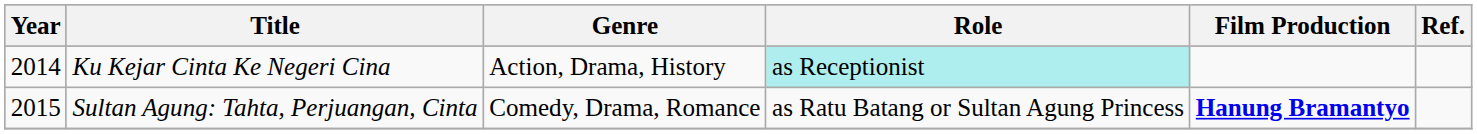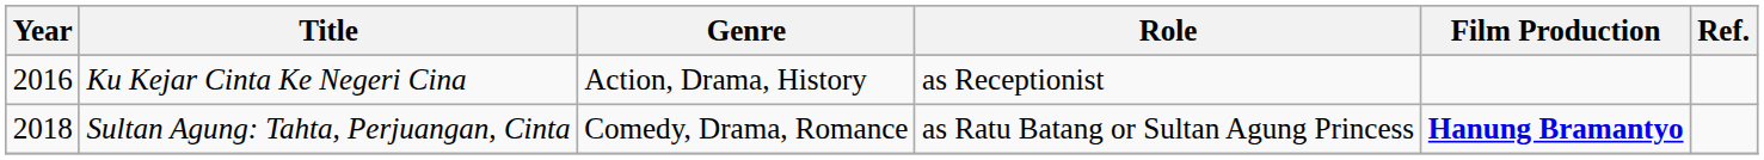Ku Kejar Cinta Ke Negeri Cina | Year: 2014 -> 2016
Ku Kejar Cinta Ke Negeri Cina | Role: paleturquoise background -> no background
Sultan Agung: Tahta, Perjuangan, Cinta | Year: 2015 -> 2018
